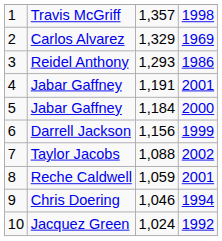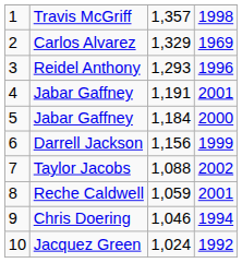Reidel Anthony | column 4: 1986 -> 1996
